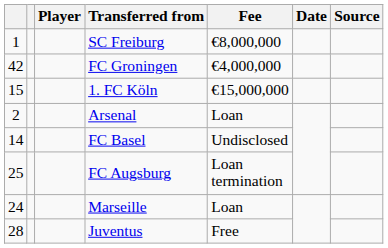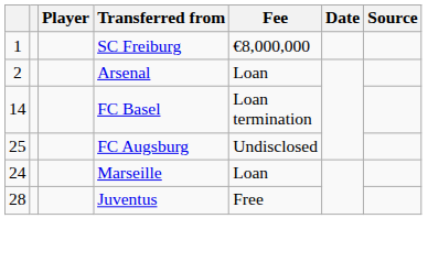- row: 42 | FC Groningen | €4,000,000
- row: 15 | 1. FC Köln | €15,000,000
FC Basel | Fee: Undisclosed -> Loan termination
FC Augsburg | Fee: Loan termination -> Undisclosed
